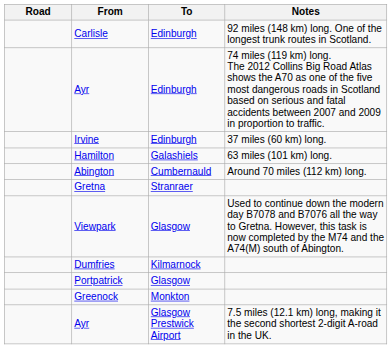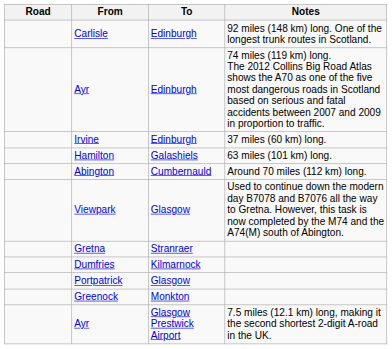rows swapped: Viewpark <-> Gretna
